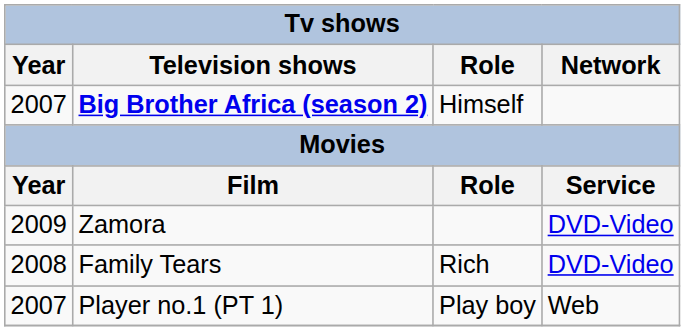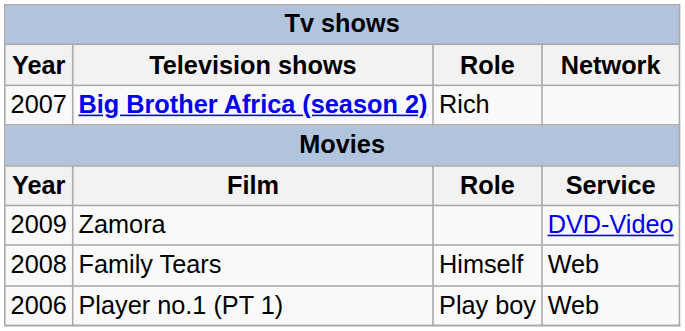Big Brother Africa (season 2) | Role: Himself -> Rich
Family Tears | Role: Rich -> Himself
Family Tears | Network: DVD-Video -> Web
Player no.1 (PT 1) | Year: 2007 -> 2006
